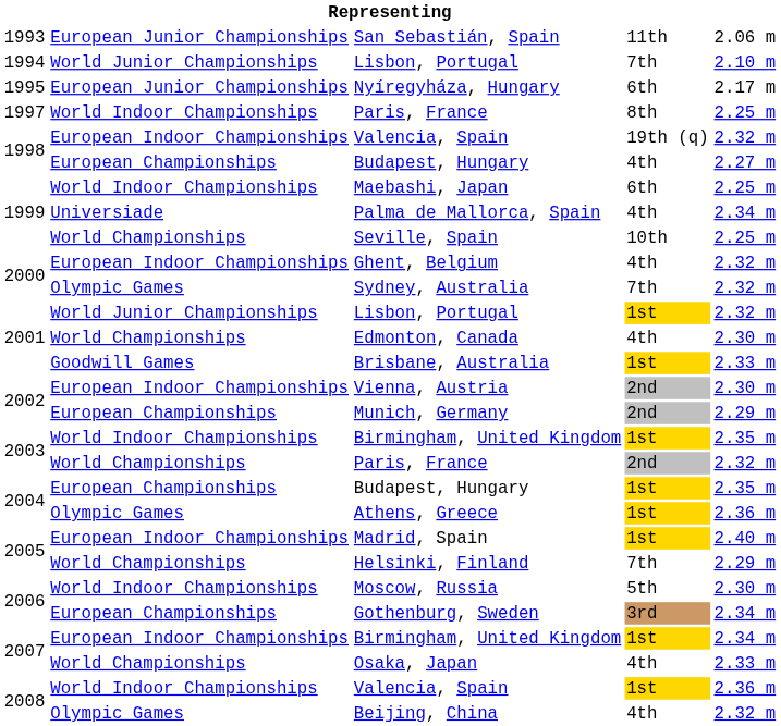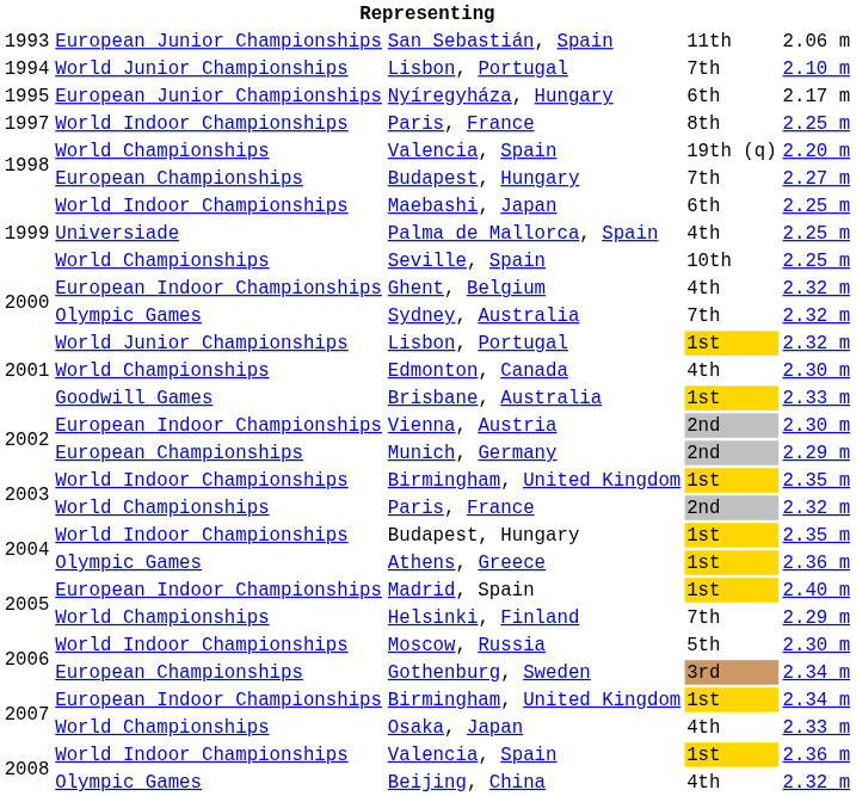1998 / Valencia, Spain | column 2: European Indoor Championships -> World Championships
1998 / Valencia, Spain | column 5: 2.32 m -> 2.20 m
1998 / Budapest, Hungary | column 4: 4th -> 7th
Palma de Mallorca, Spain | column 5: 2.34 m -> 2.25 m
2004 / Budapest, Hungary | column 2: European Championships -> World Indoor Championships
